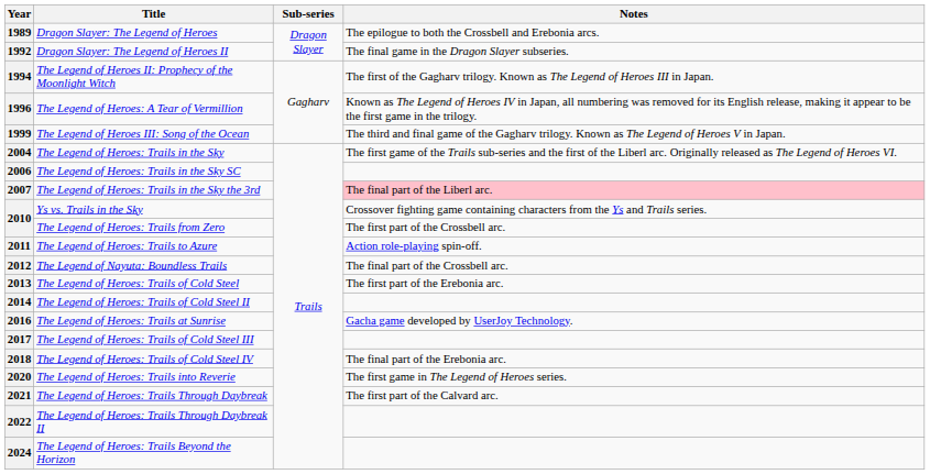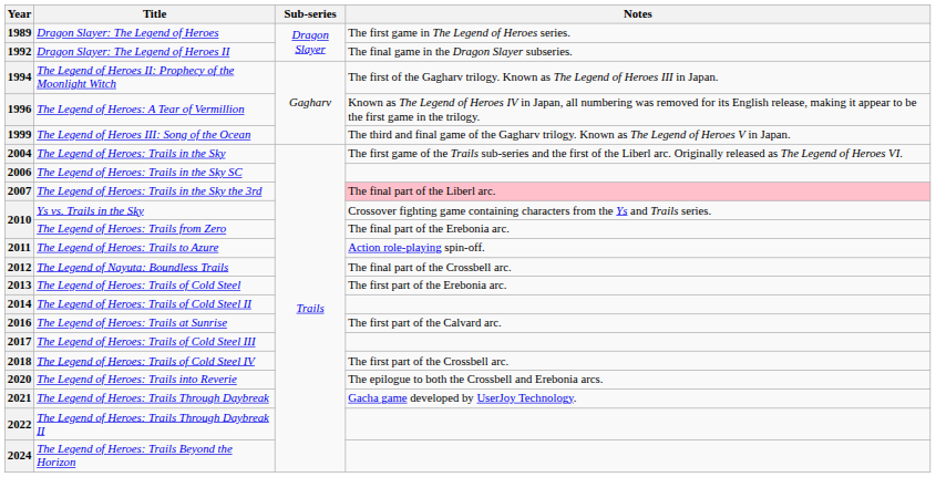1989 | Notes: The epilogue to both the Crossbell and Erebonia arcs. -> The first game in The Legend of Heroes series.
2010 / The Legend of Heroes: Trails from Zero | Notes: The first part of the Crossbell arc. -> The final part of the Erebonia arc.
2016 | Notes: Gacha game developed by UserJoy Technology. -> The first part of the Calvard arc.
2018 | Notes: The final part of the Erebonia arc. -> The first part of the Crossbell arc.
2020 | Notes: The first game in The Legend of Heroes series. -> The epilogue to both the Crossbell and Erebonia arcs.
2021 | Notes: The first part of the Calvard arc. -> Gacha game developed by UserJoy Technology.
